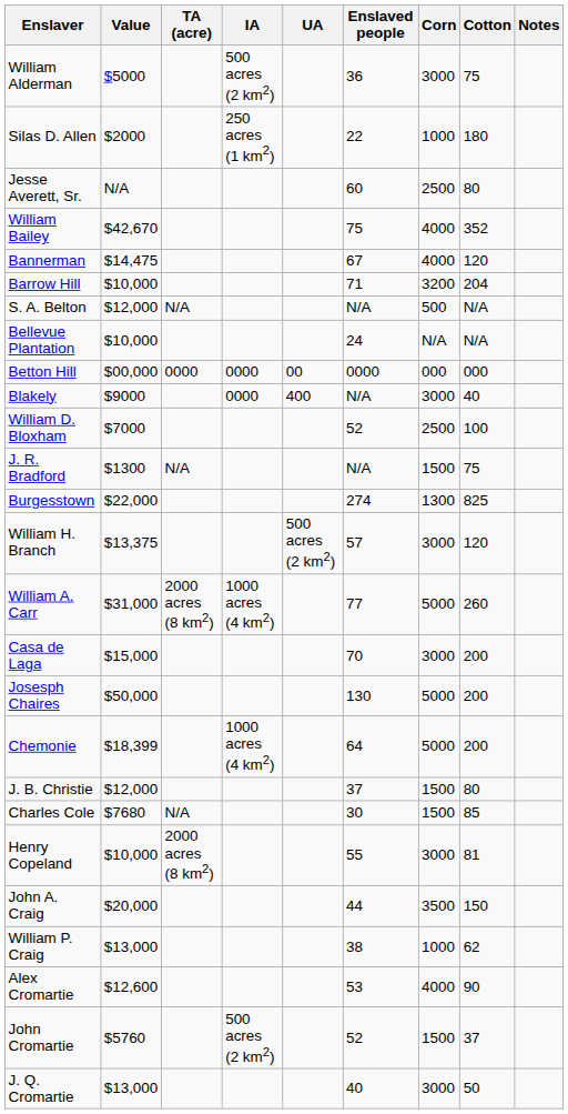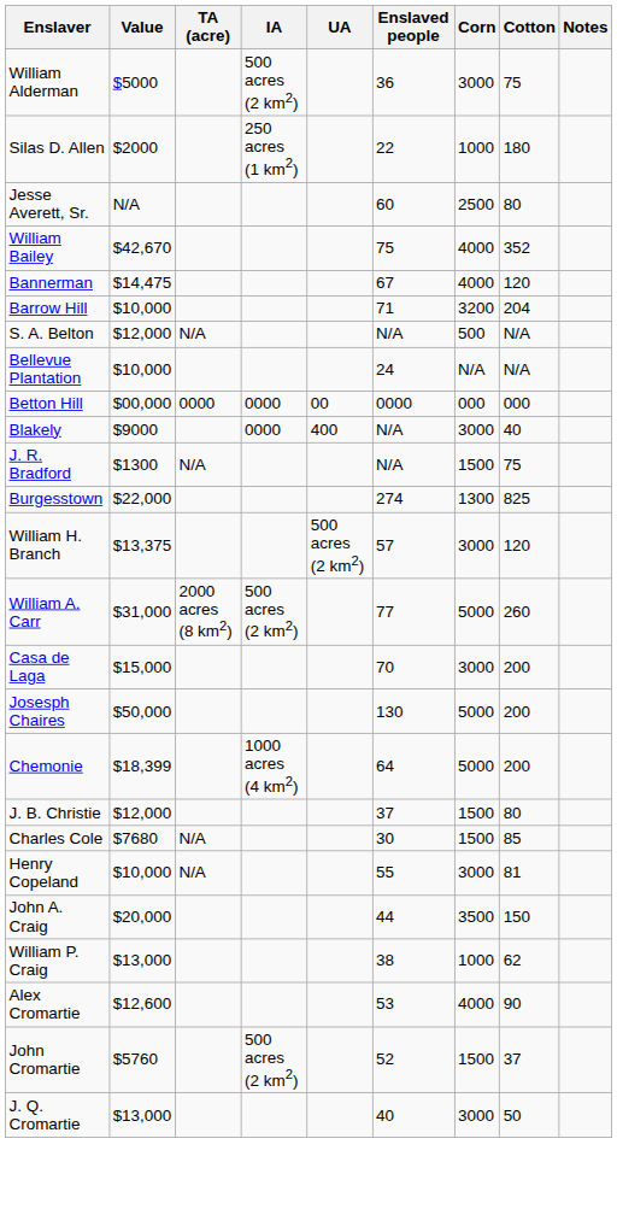- row: William D. Bloxham | $7000 | 52 | 2500 | 100
William A. Carr | IA: 1000 acres (4 km2) -> 500 acres (2 km2)
Henry Copeland | TA (acre): 2000 acres (8 km2) -> N/A
